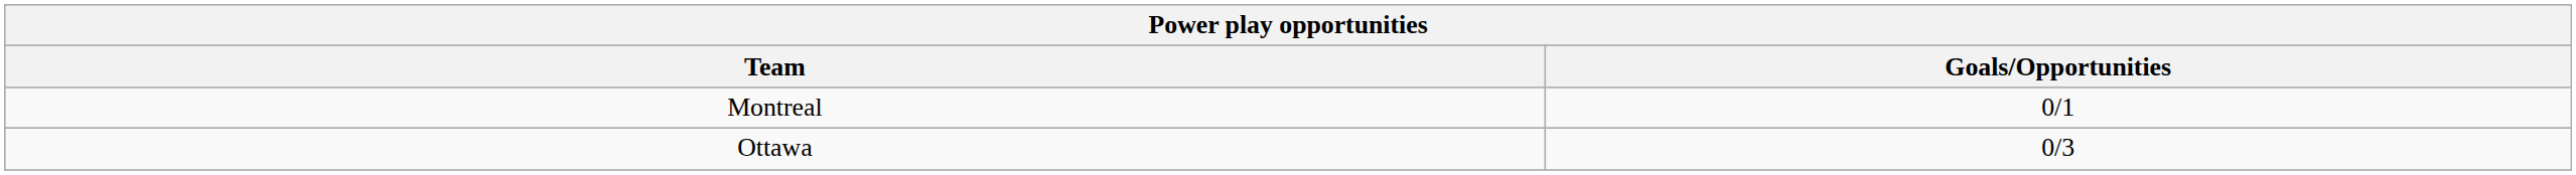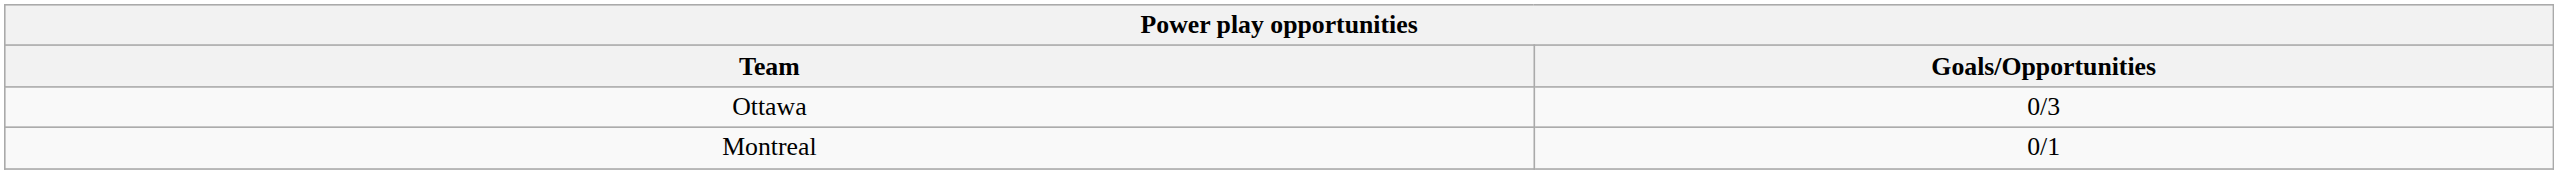rows swapped: Montreal <-> Ottawa
